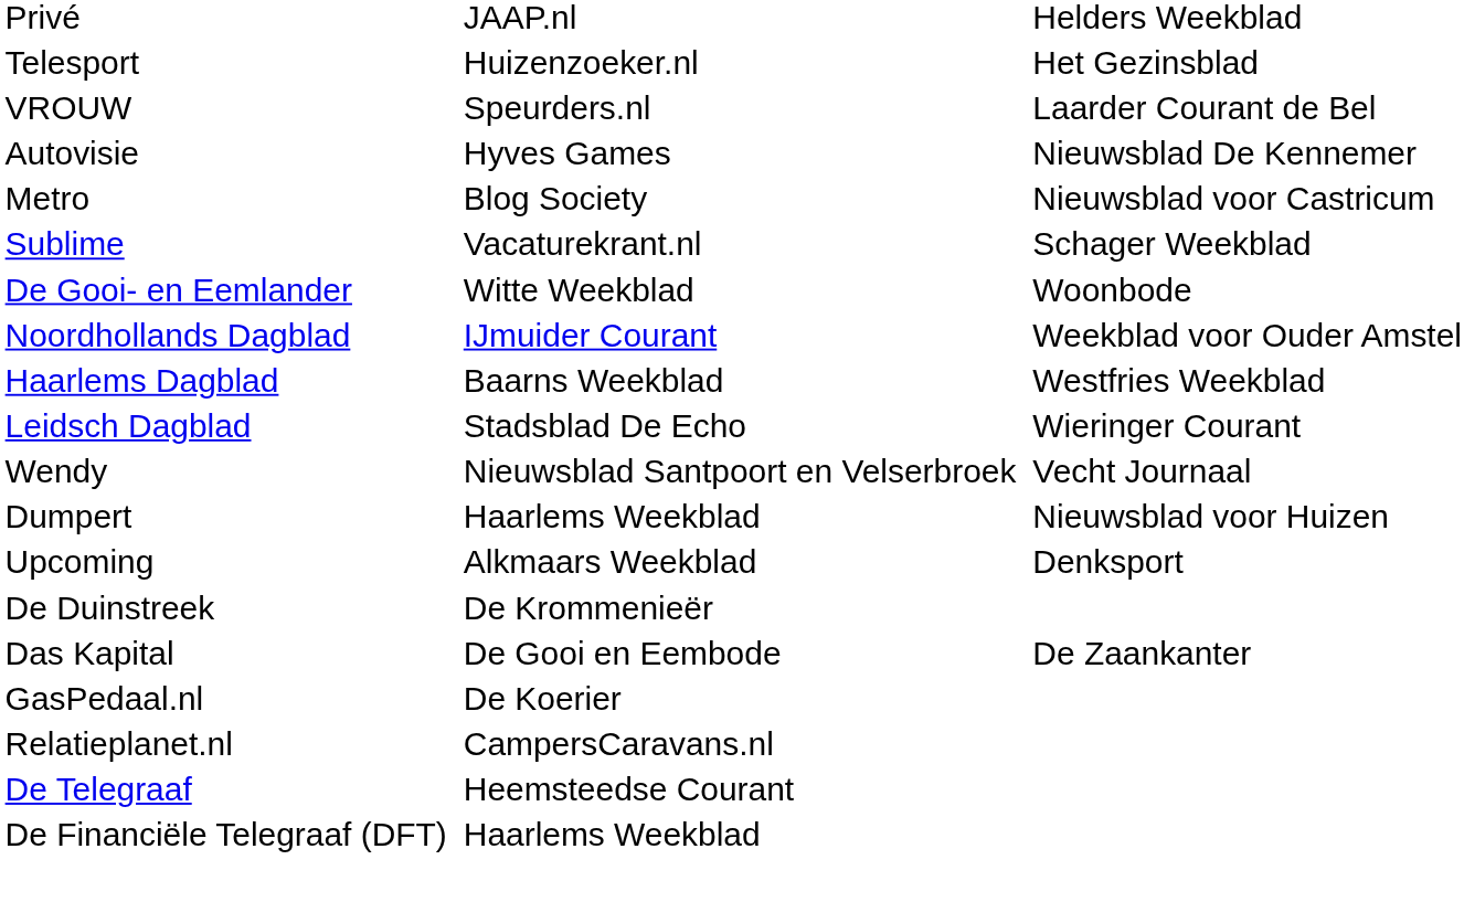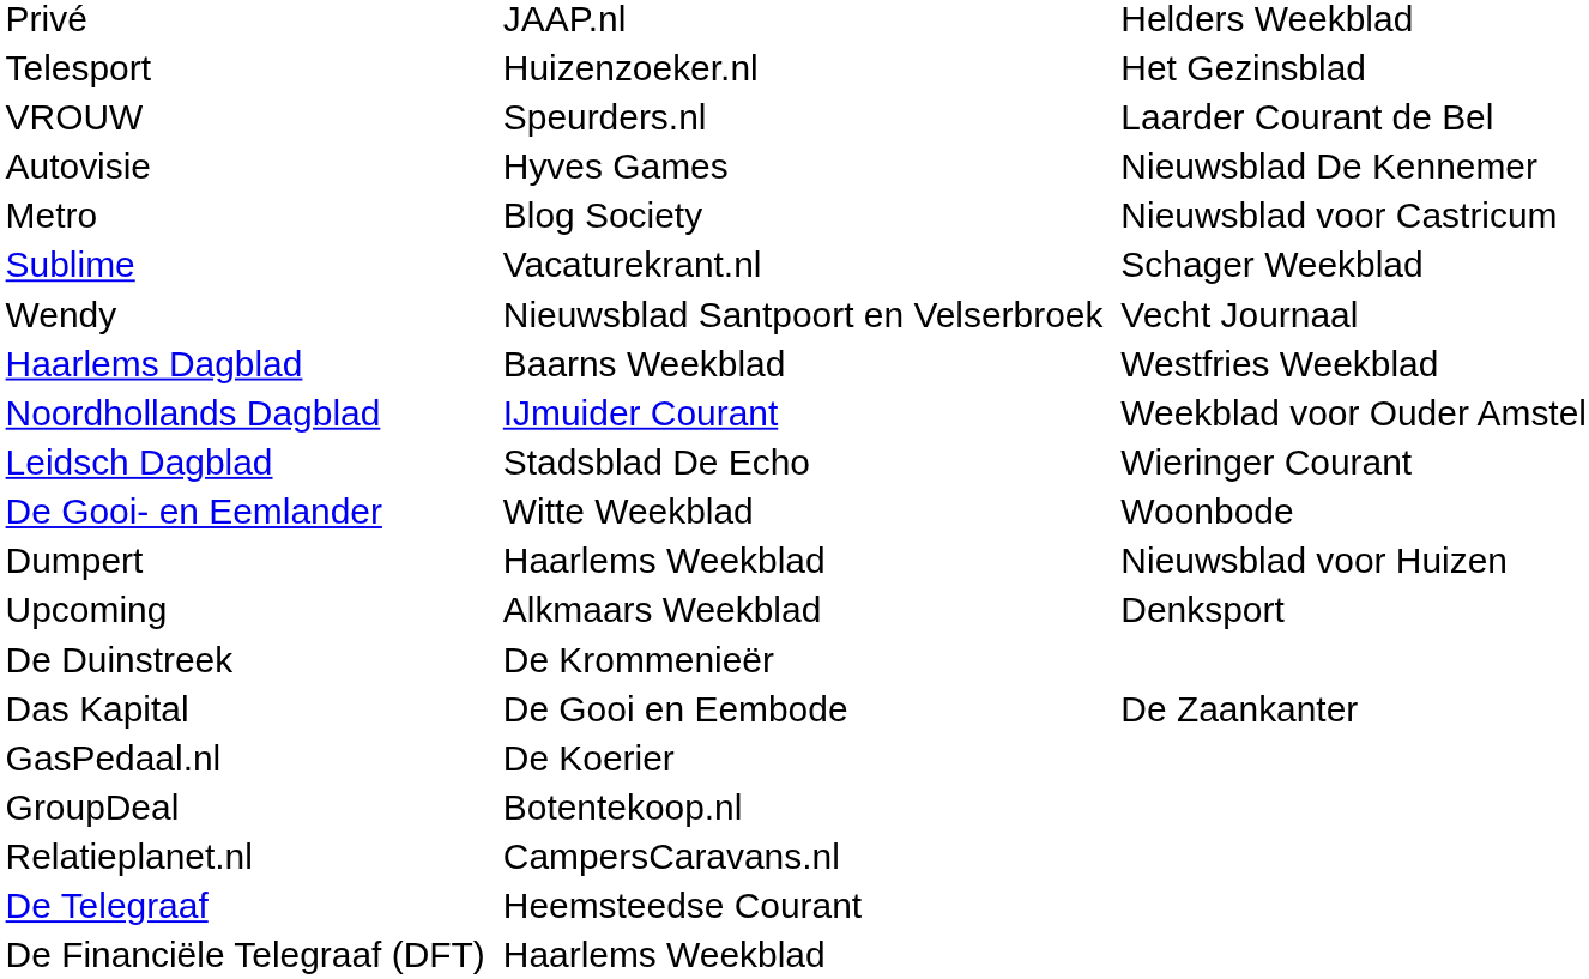rows swapped: Wendy <-> De Gooi- en Eemlander
rows swapped: Noordhollands Dagblad <-> Haarlems Dagblad
+ row: GroupDeal | Botentekoop.nl
